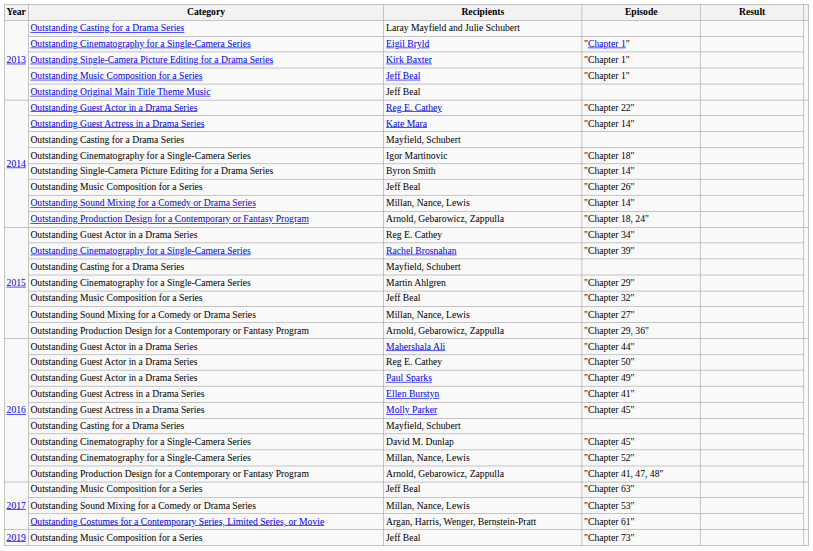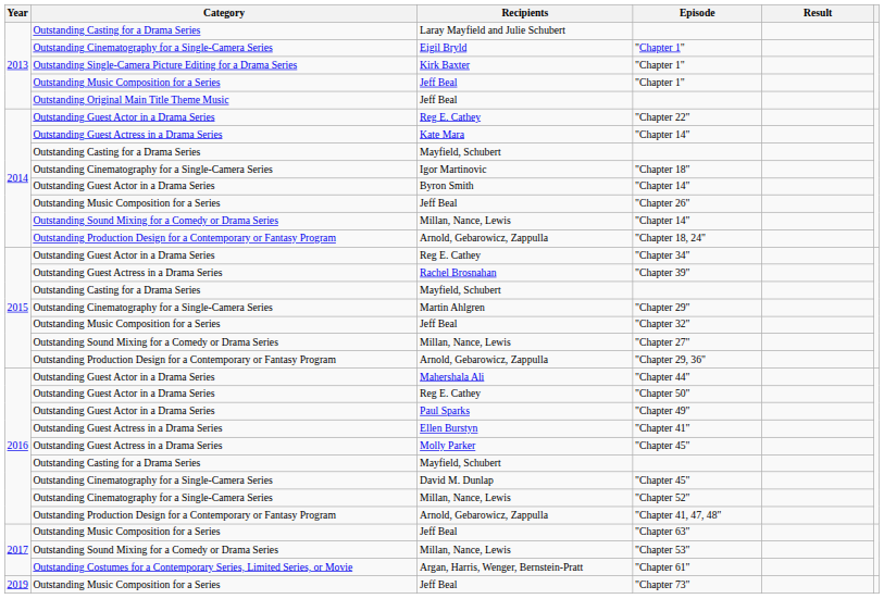Byron Smith / "Chapter 14" | Category: Outstanding Single-Camera Picture Editing for a Drama Series -> Outstanding Guest Actor in a Drama Series
"Chapter 39" | Category: Outstanding Cinematography for a Single-Camera Series -> Outstanding Guest Actress in a Drama Series
